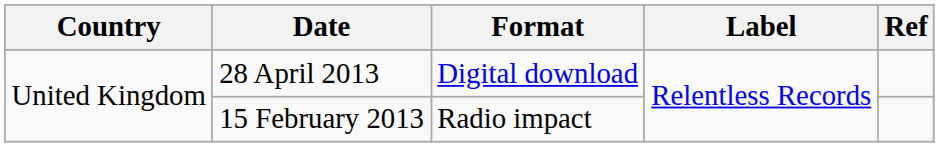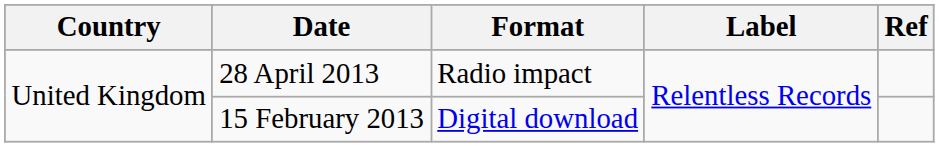28 April 2013 | Format: Digital download -> Radio impact
15 February 2013 | Format: Radio impact -> Digital download
